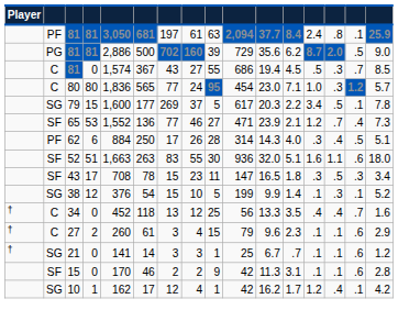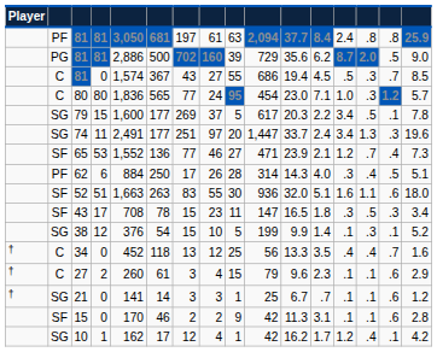PF / 81 | column 15: .1 -> .8
+ row: SG | 74 | 11 | 2,491 | 177 | 251 | 97 | 20 | 1,447 | 33.7 | 2.4 | 3.4 | 1.3 | .3 | 19.6
